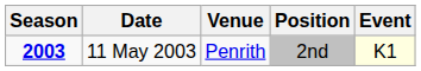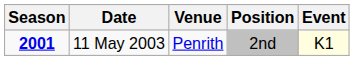11 May 2003 | Season: 2003 -> 2001
